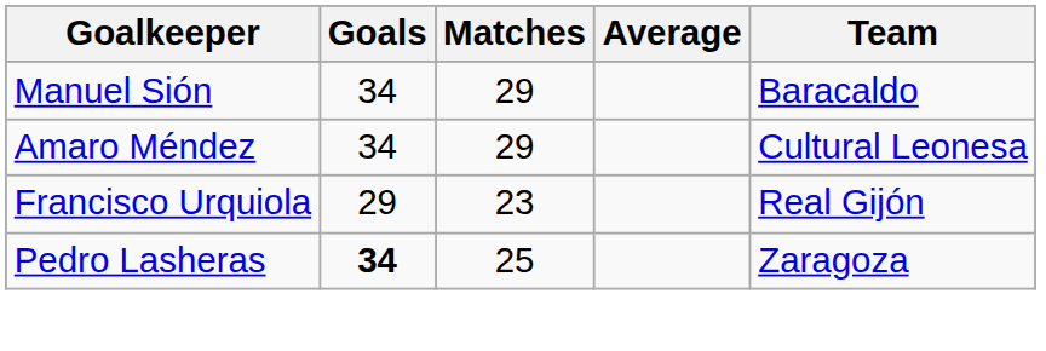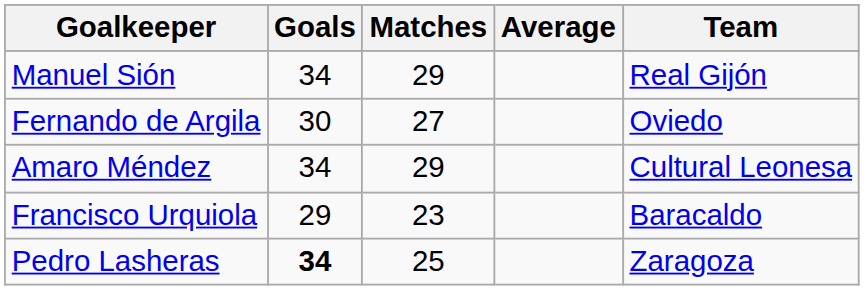Manuel Sión | Team: Baracaldo -> Real Gijón
+ row: Fernando de Argila | 30 | 27 | Oviedo
Francisco Urquiola | Team: Real Gijón -> Baracaldo
